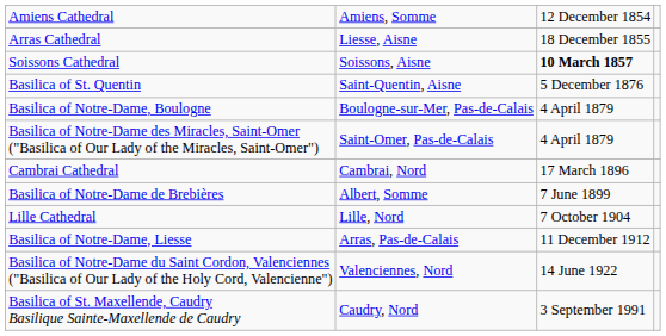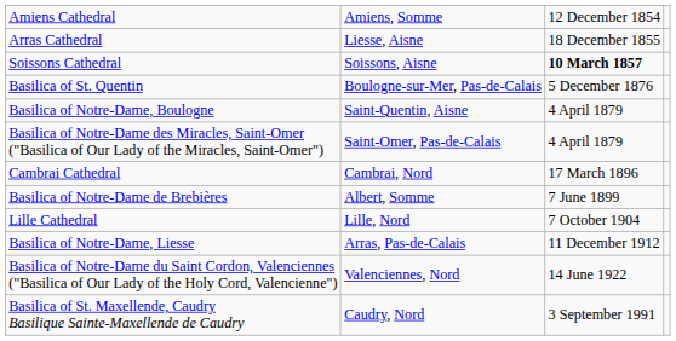Basilica of St. Quentin | column 2: Saint-Quentin, Aisne -> Boulogne-sur-Mer, Pas-de-Calais
Basilica of Notre-Dame, Boulogne | column 2: Boulogne-sur-Mer, Pas-de-Calais -> Saint-Quentin, Aisne
